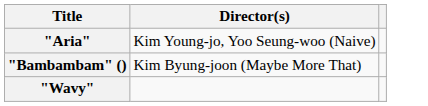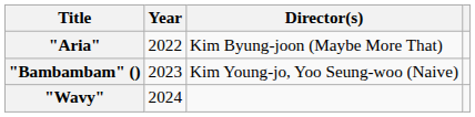+ column: Year | 2022 | 2023 | 2024
"Aria" | Director(s): Kim Young-jo, Yoo Seung-woo (Naive) -> Kim Byung-joon (Maybe More That)
"Bambambam" () | Director(s): Kim Byung-joon (Maybe More That) -> Kim Young-jo, Yoo Seung-woo (Naive)
